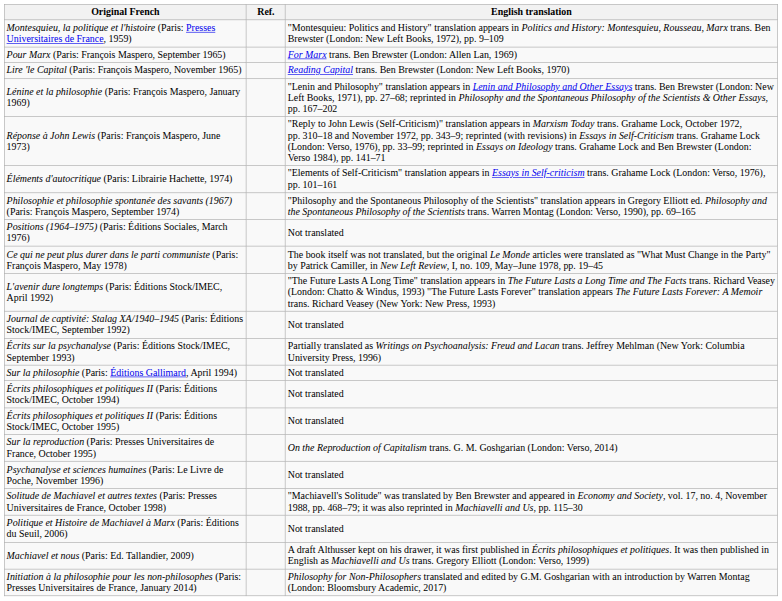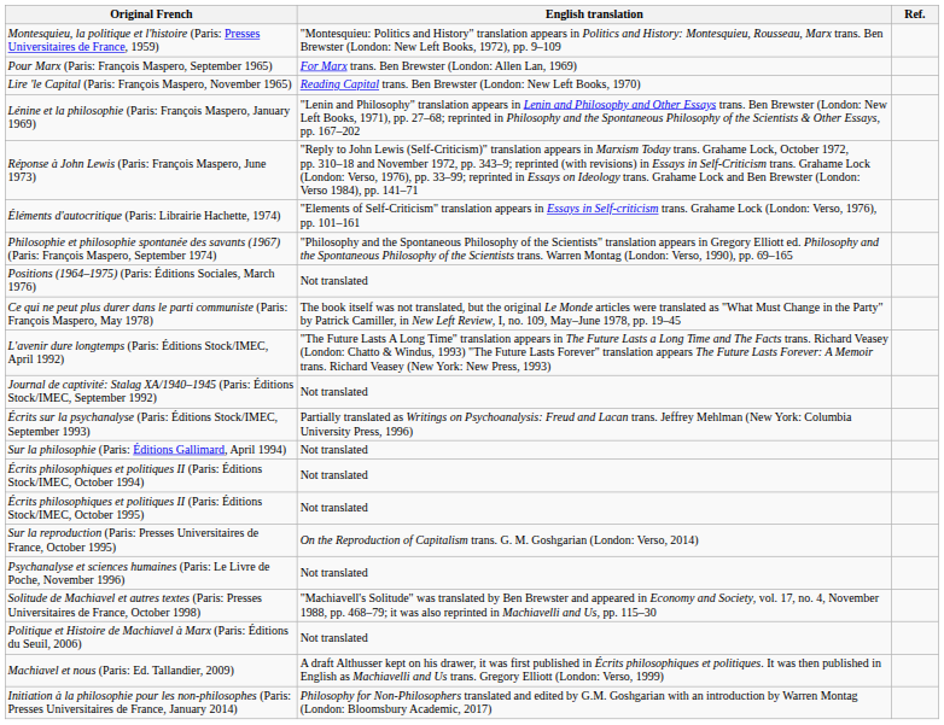columns swapped: English translation <-> Ref.
